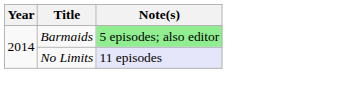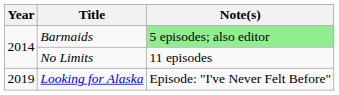No Limits | Note(s): lavender background -> no background
+ row: 2019 | Looking for Alaska | Episode: "I've Never Felt Before"
